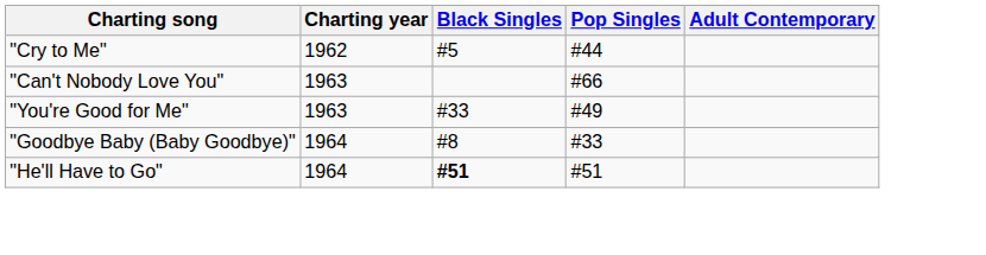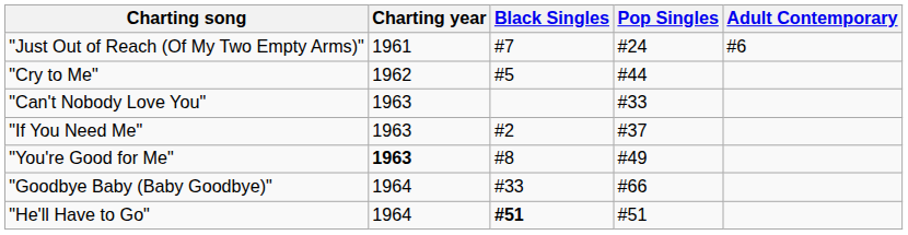+ row: "Just Out of Reach (Of My Two Empty Arms)" | 1961 | #7 | #24 | #6
"Can't Nobody Love You" | Pop Singles: #66 -> #33
+ row: "If You Need Me" | 1963 | #2 | #37
"You're Good for Me" | Charting year: normal -> bold
"You're Good for Me" | Black Singles: #33 -> #8
"Goodbye Baby (Baby Goodbye)" | Black Singles: #8 -> #33
"Goodbye Baby (Baby Goodbye)" | Pop Singles: #33 -> #66
